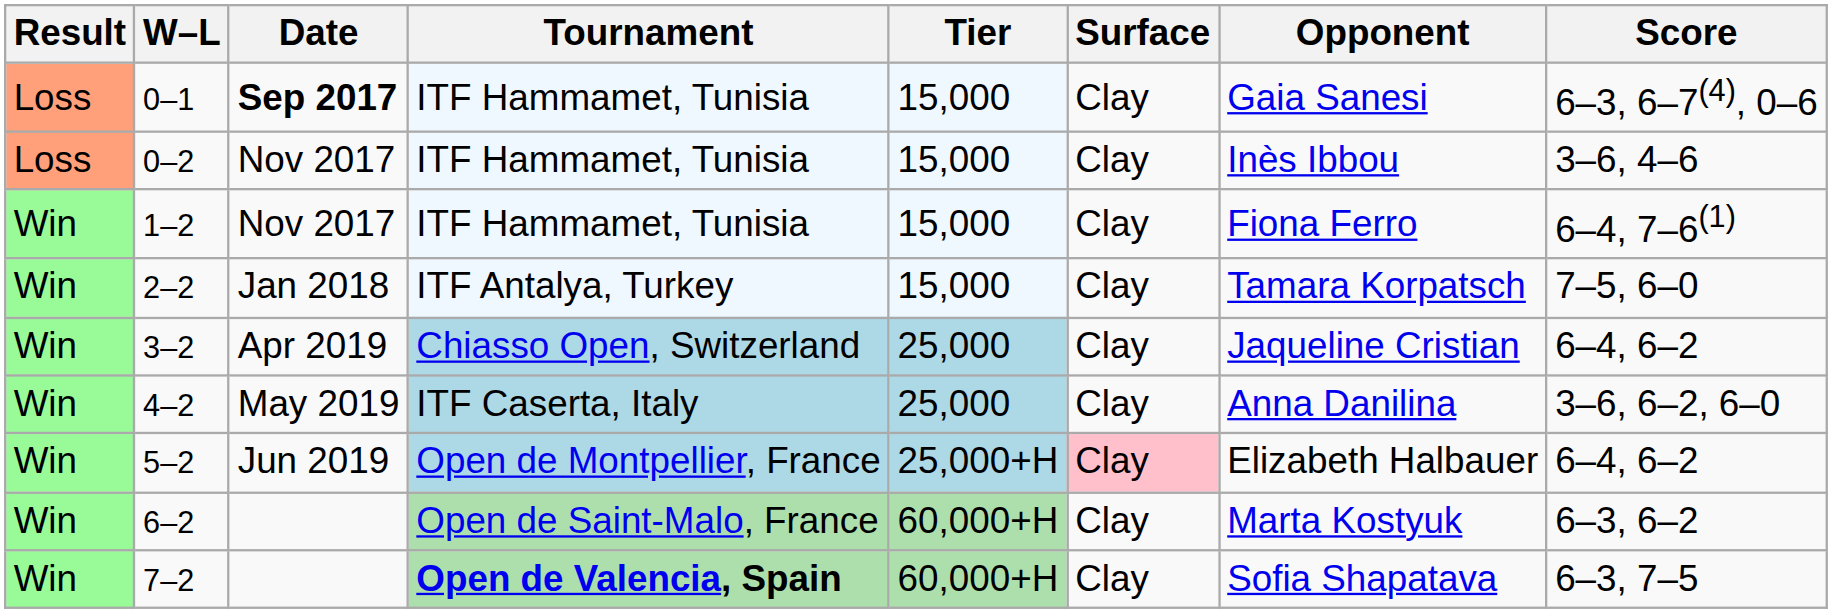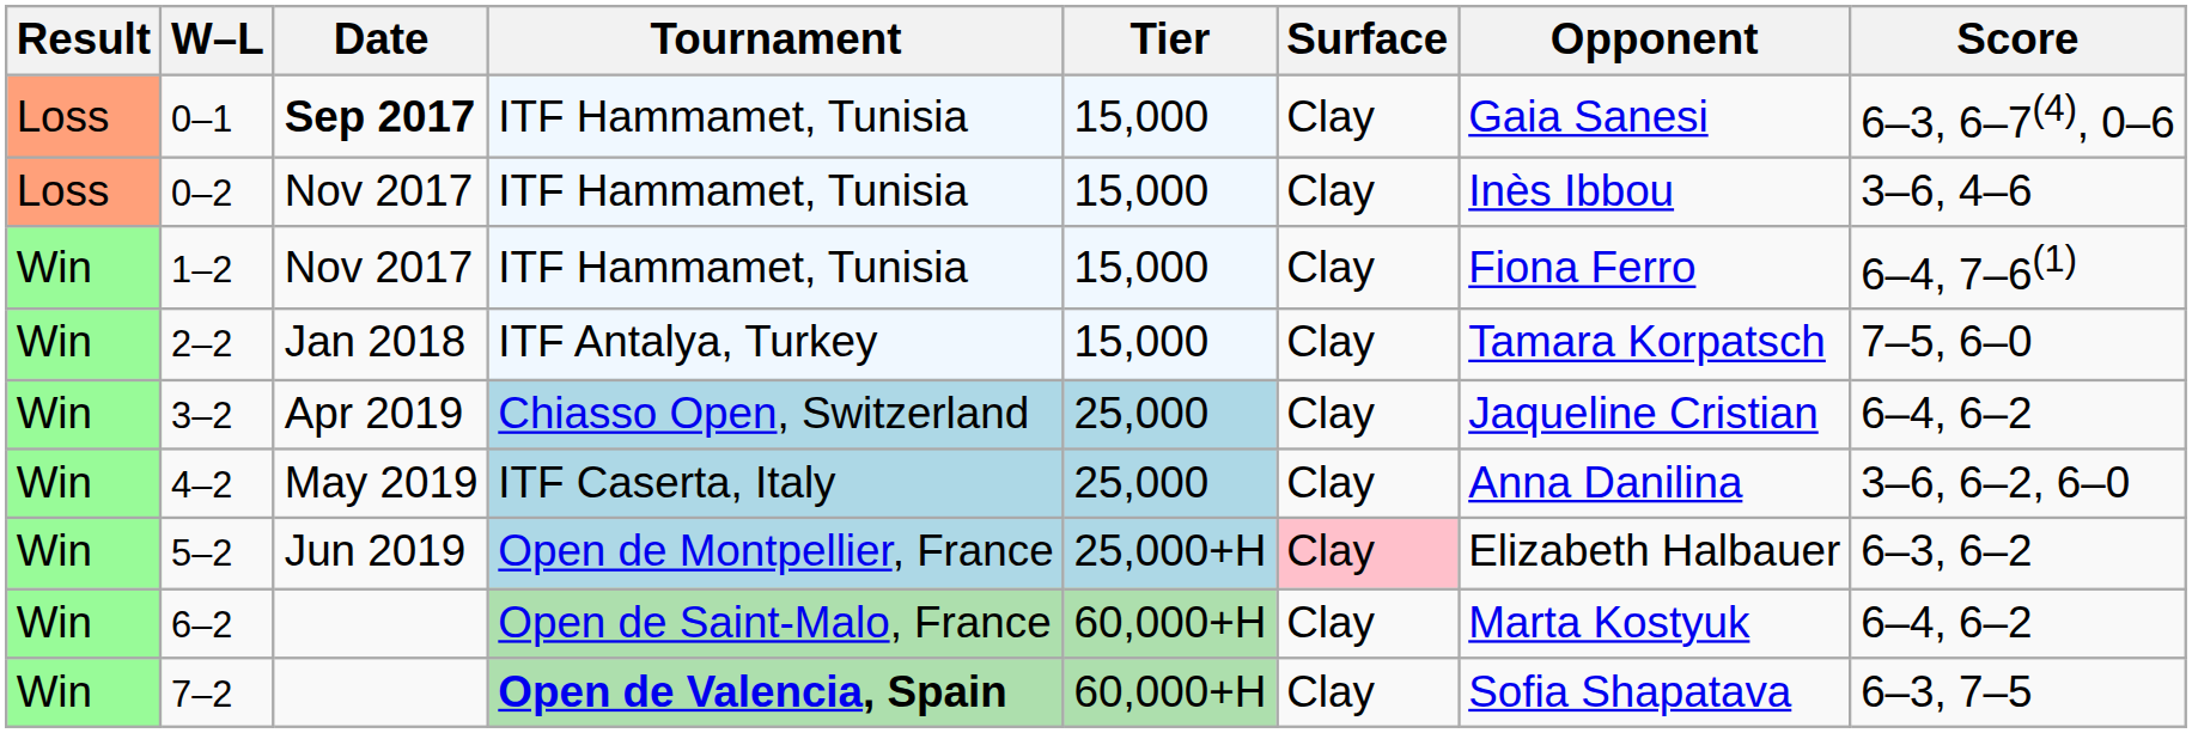5–2 | Score: 6–4, 6–2 -> 6–3, 6–2
6–2 | Score: 6–3, 6–2 -> 6–4, 6–2
